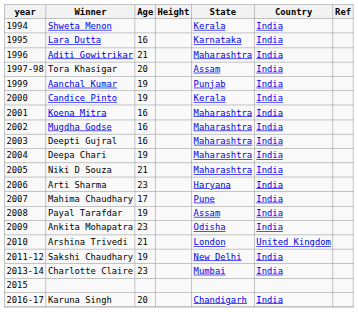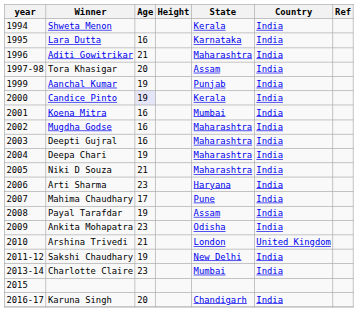Candice Pinto | Age: no background -> lavender background
Koena Mitra | State: Maharashtra -> Mumbai
